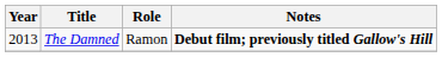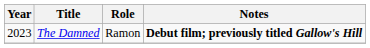The Damned | Year: 2013 -> 2023
